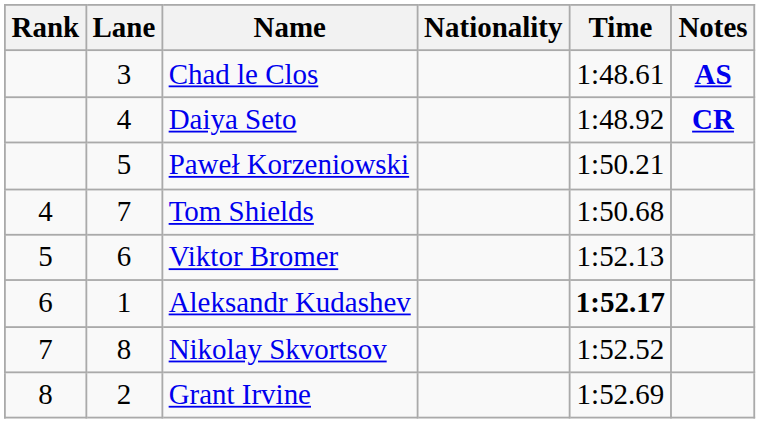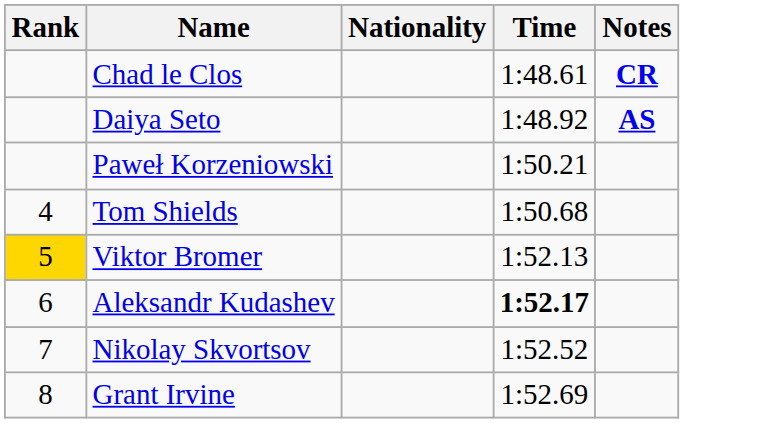- column: Lane | 3 | 4 | 5 | 7 | 6 | 1 | 8 | 2
Chad le Clos | Notes: AS -> CR
Daiya Seto | Notes: CR -> AS
Viktor Bromer | Rank: no background -> gold background
